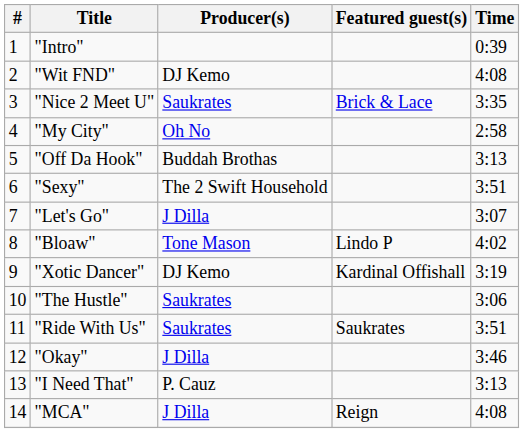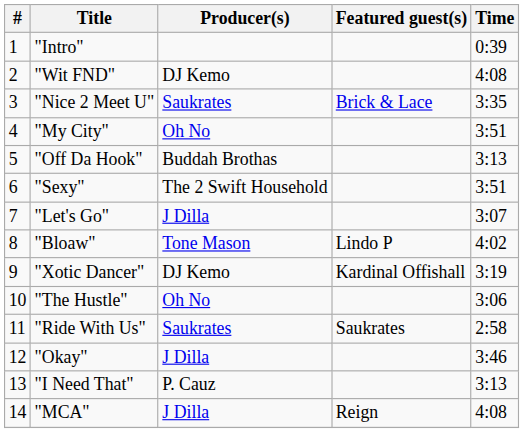"My City" | Time: 2:58 -> 3:51
"The Hustle" | Producer(s): Saukrates -> Oh No
"Ride With Us" | Time: 3:51 -> 2:58
